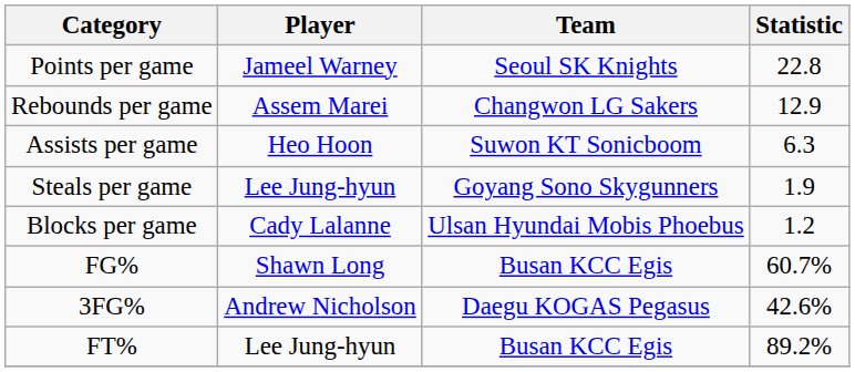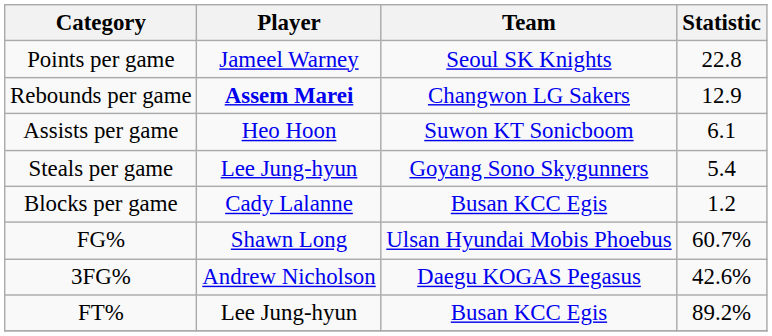Rebounds per game | Player: normal -> bold
Assists per game | Statistic: 6.3 -> 6.1
Steals per game | Statistic: 1.9 -> 5.4
Blocks per game | Team: Ulsan Hyundai Mobis Phoebus -> Busan KCC Egis
FG% | Team: Busan KCC Egis -> Ulsan Hyundai Mobis Phoebus
